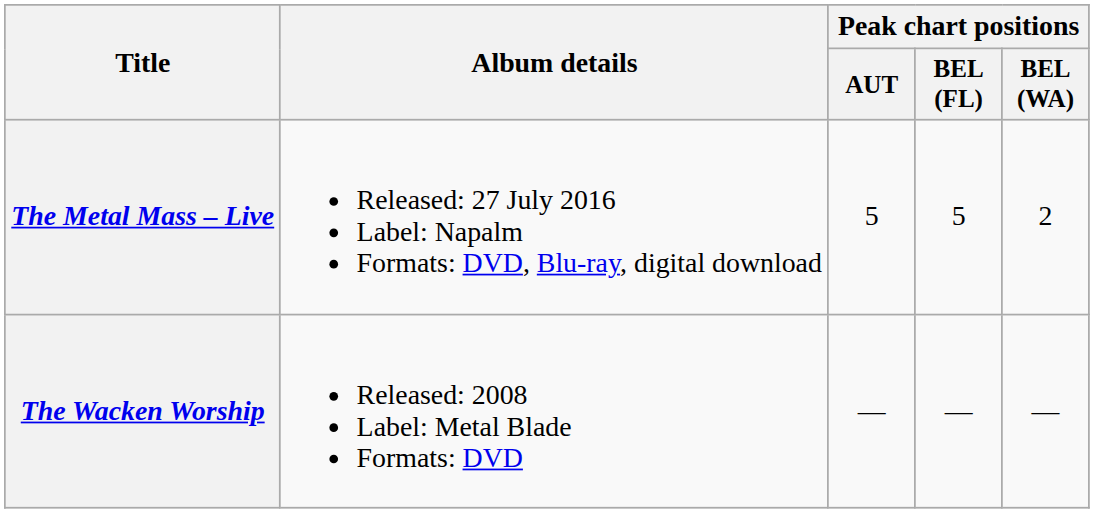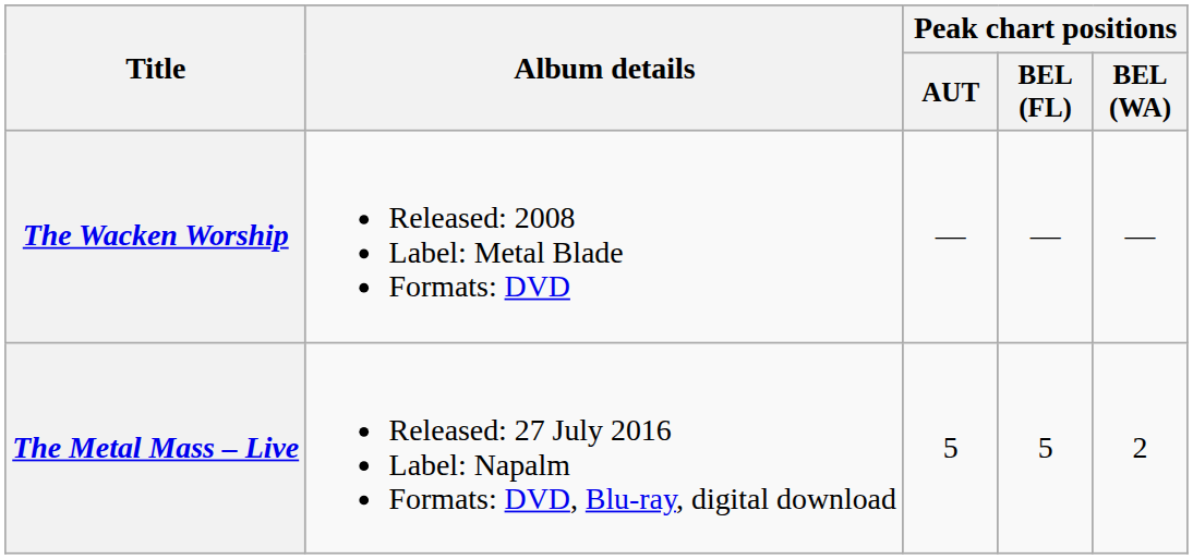rows swapped: The Wacken Worship <-> The Metal Mass – Live
